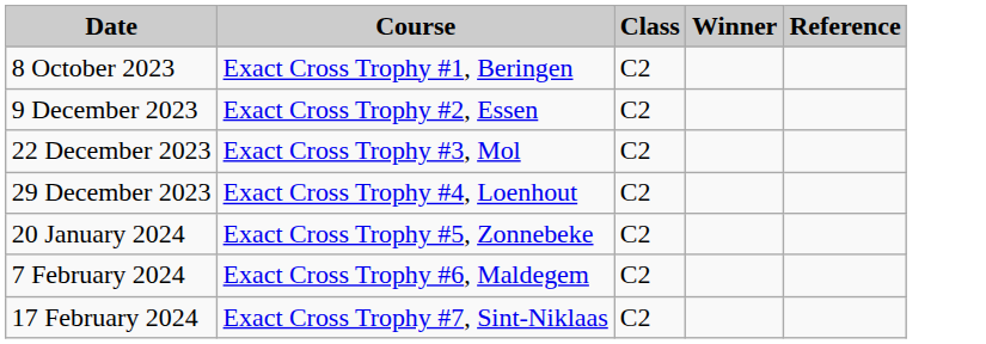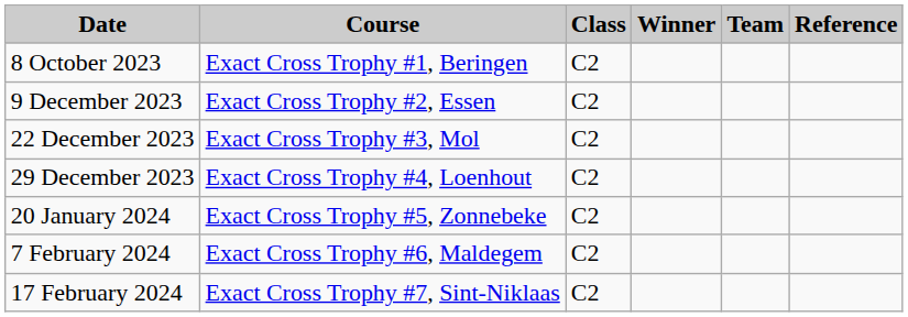+ column: Team
